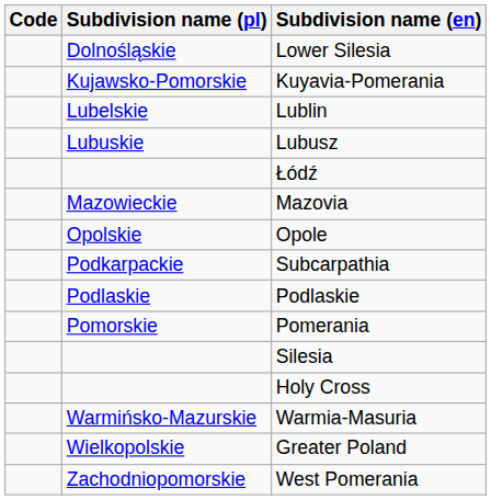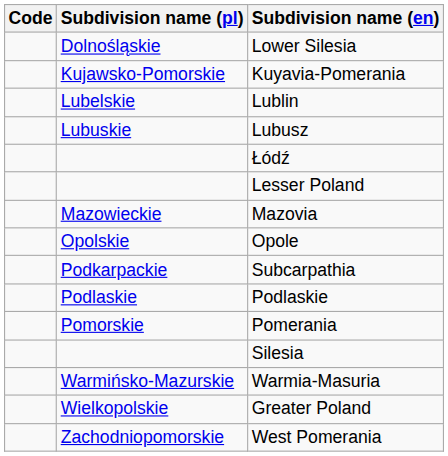+ row: Lesser Poland
- row: Holy Cross
